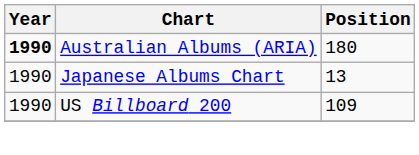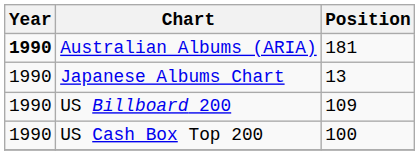Australian Albums (ARIA) | Position: 180 -> 181
+ row: 1990 | US Cash Box Top 200 | 100
